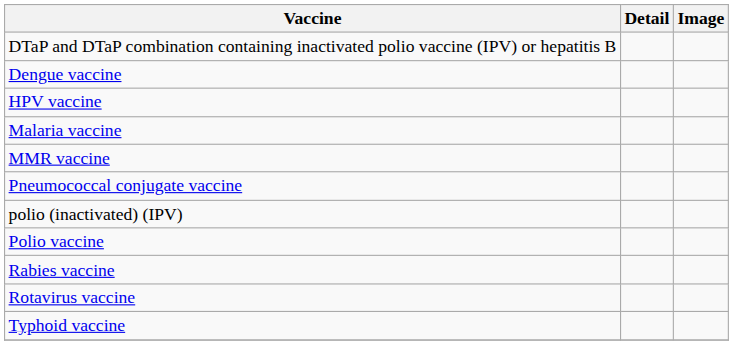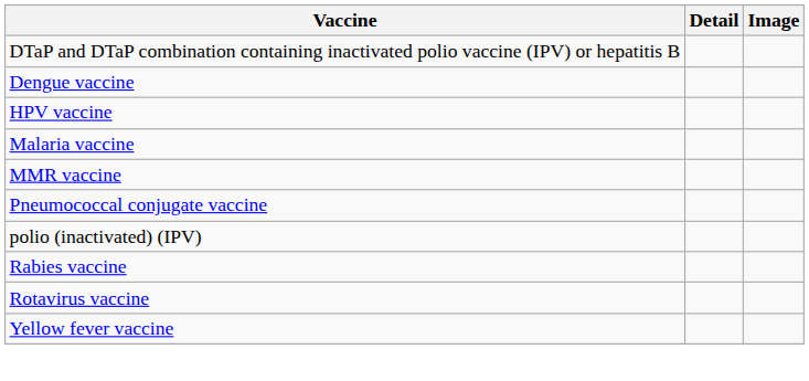- row: Polio vaccine
- row: Typhoid vaccine
+ row: Yellow fever vaccine
